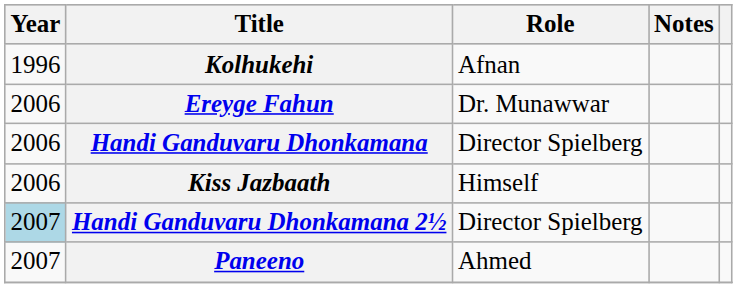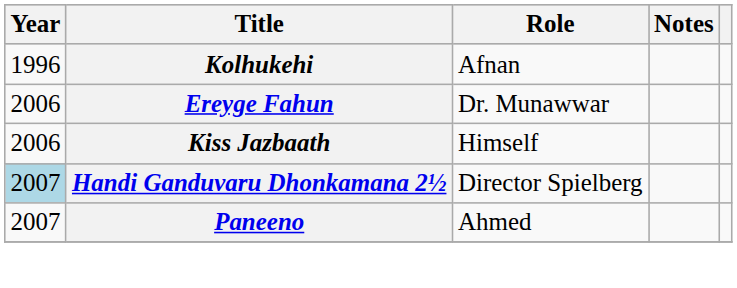- row: 2006 | Handi Ganduvaru Dhonkamana | Director Spielberg
